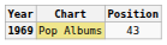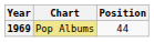1969 | Position: 43 -> 44
